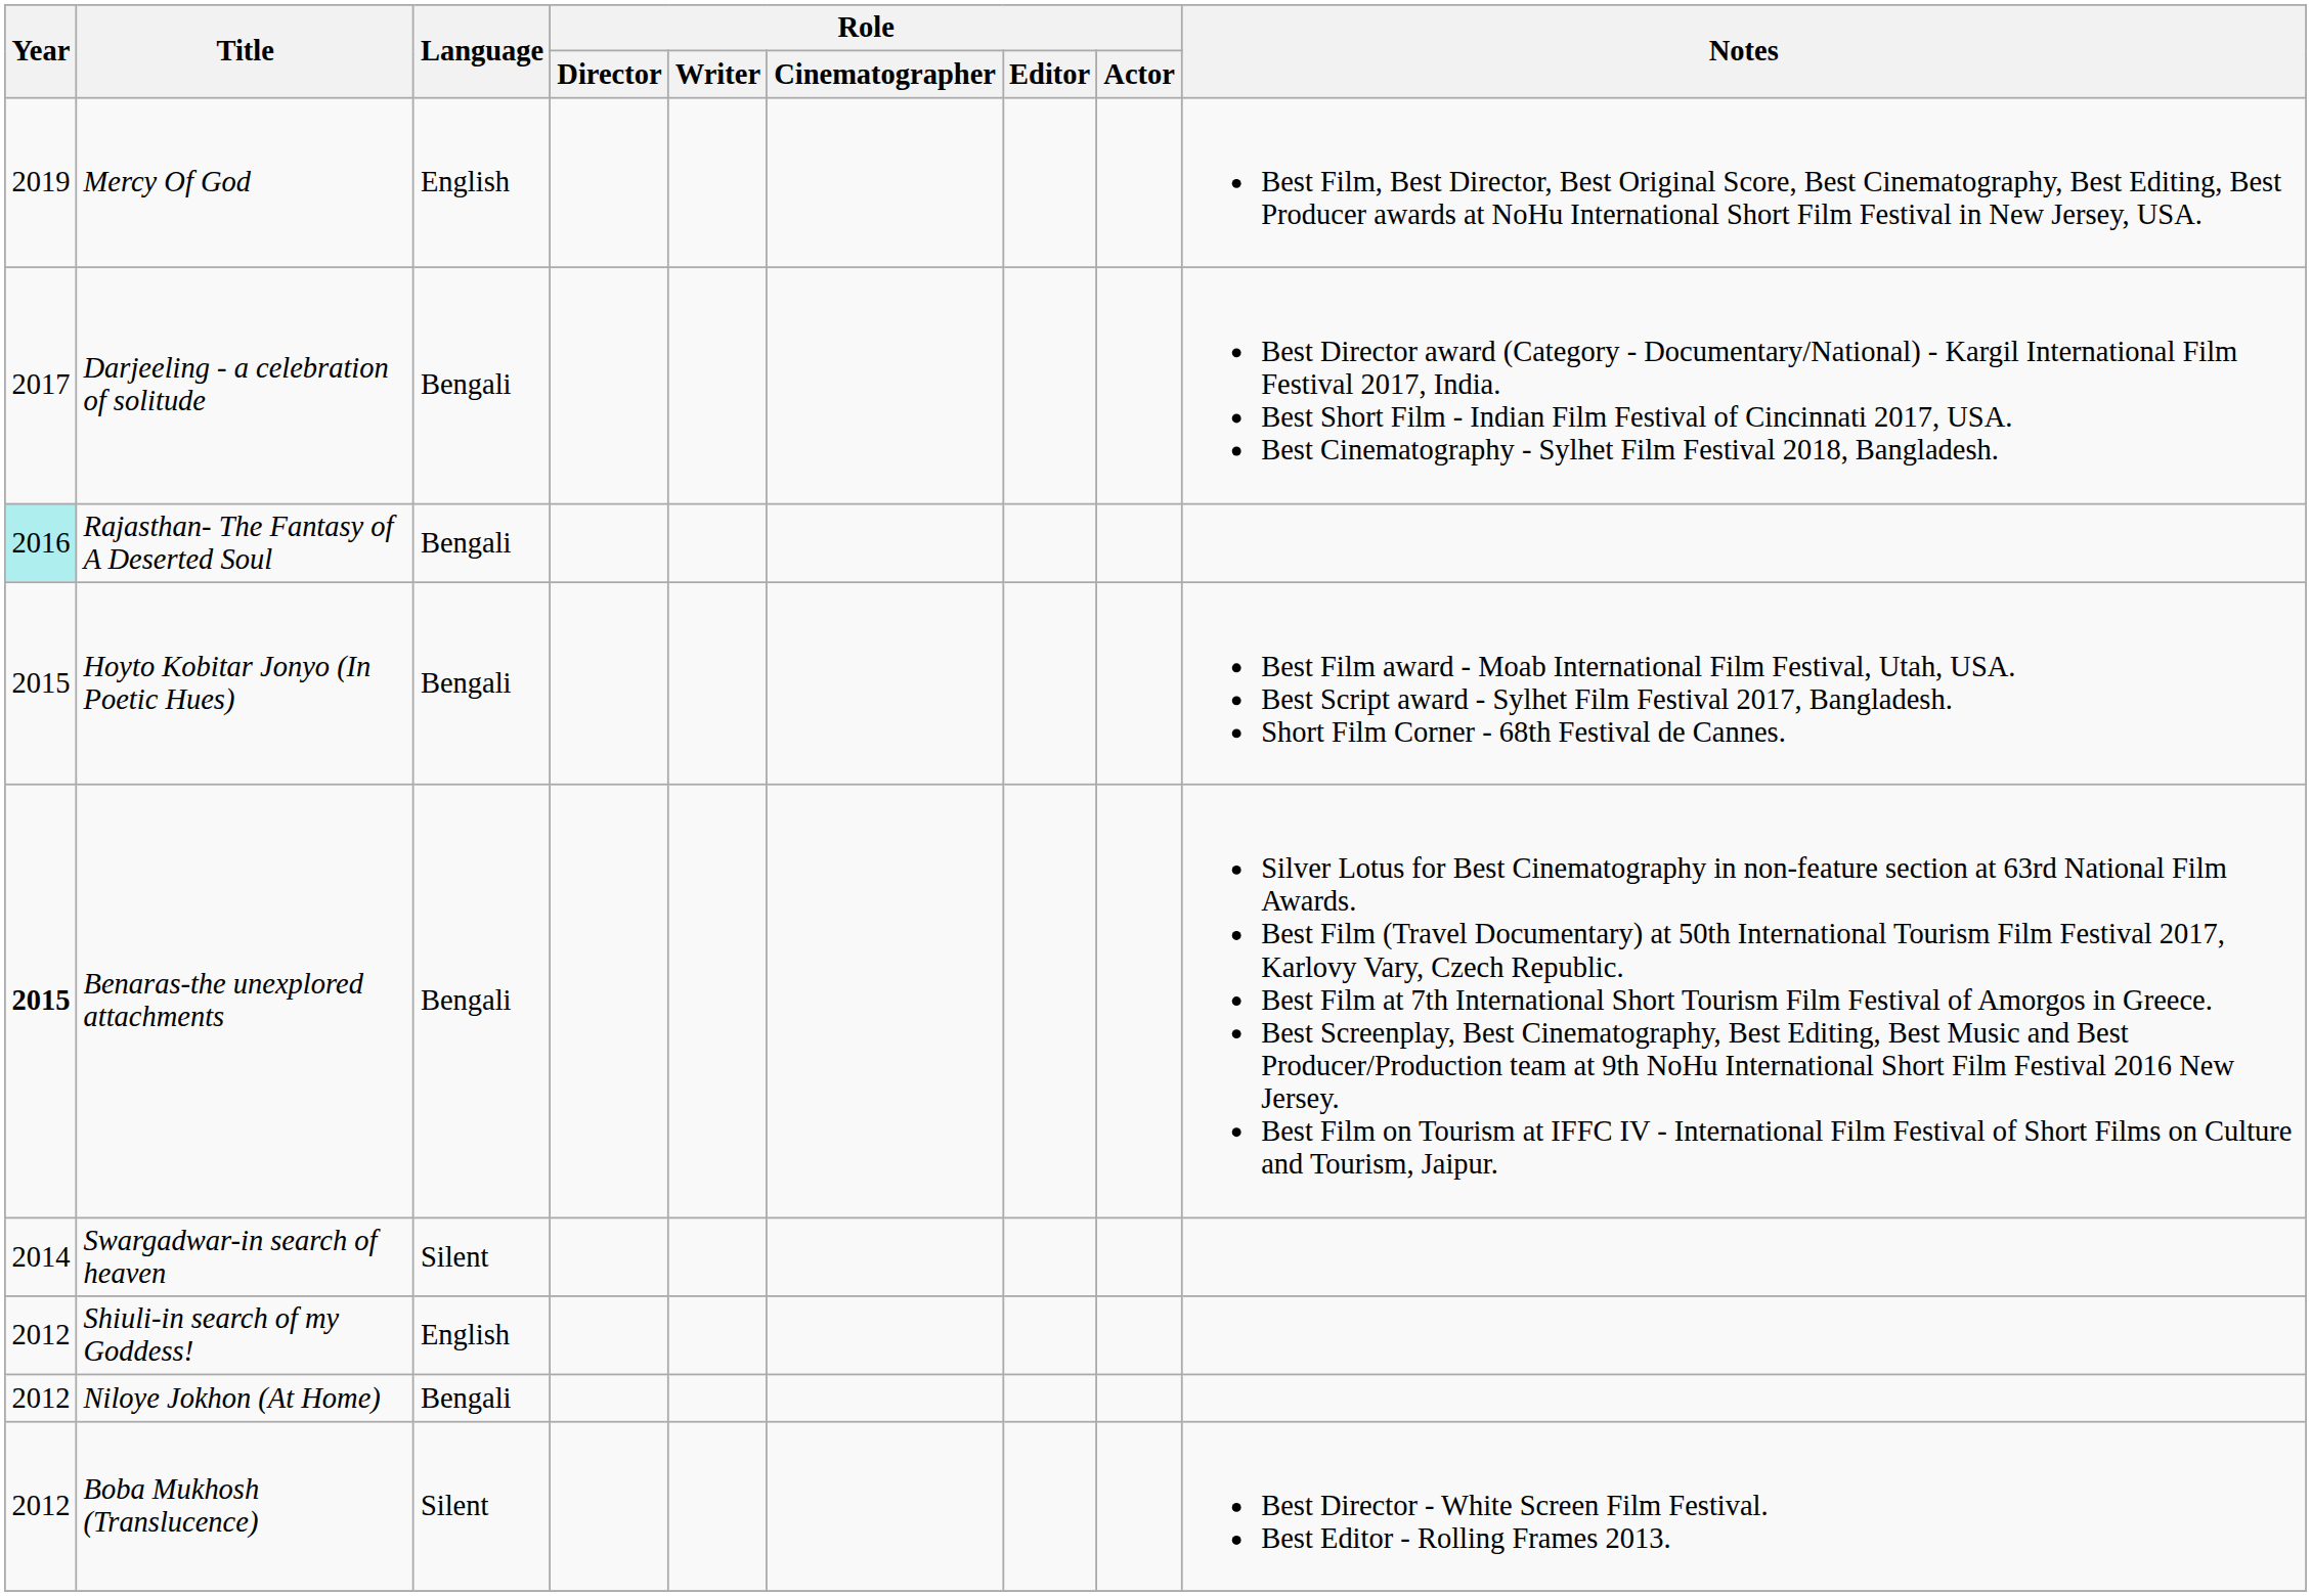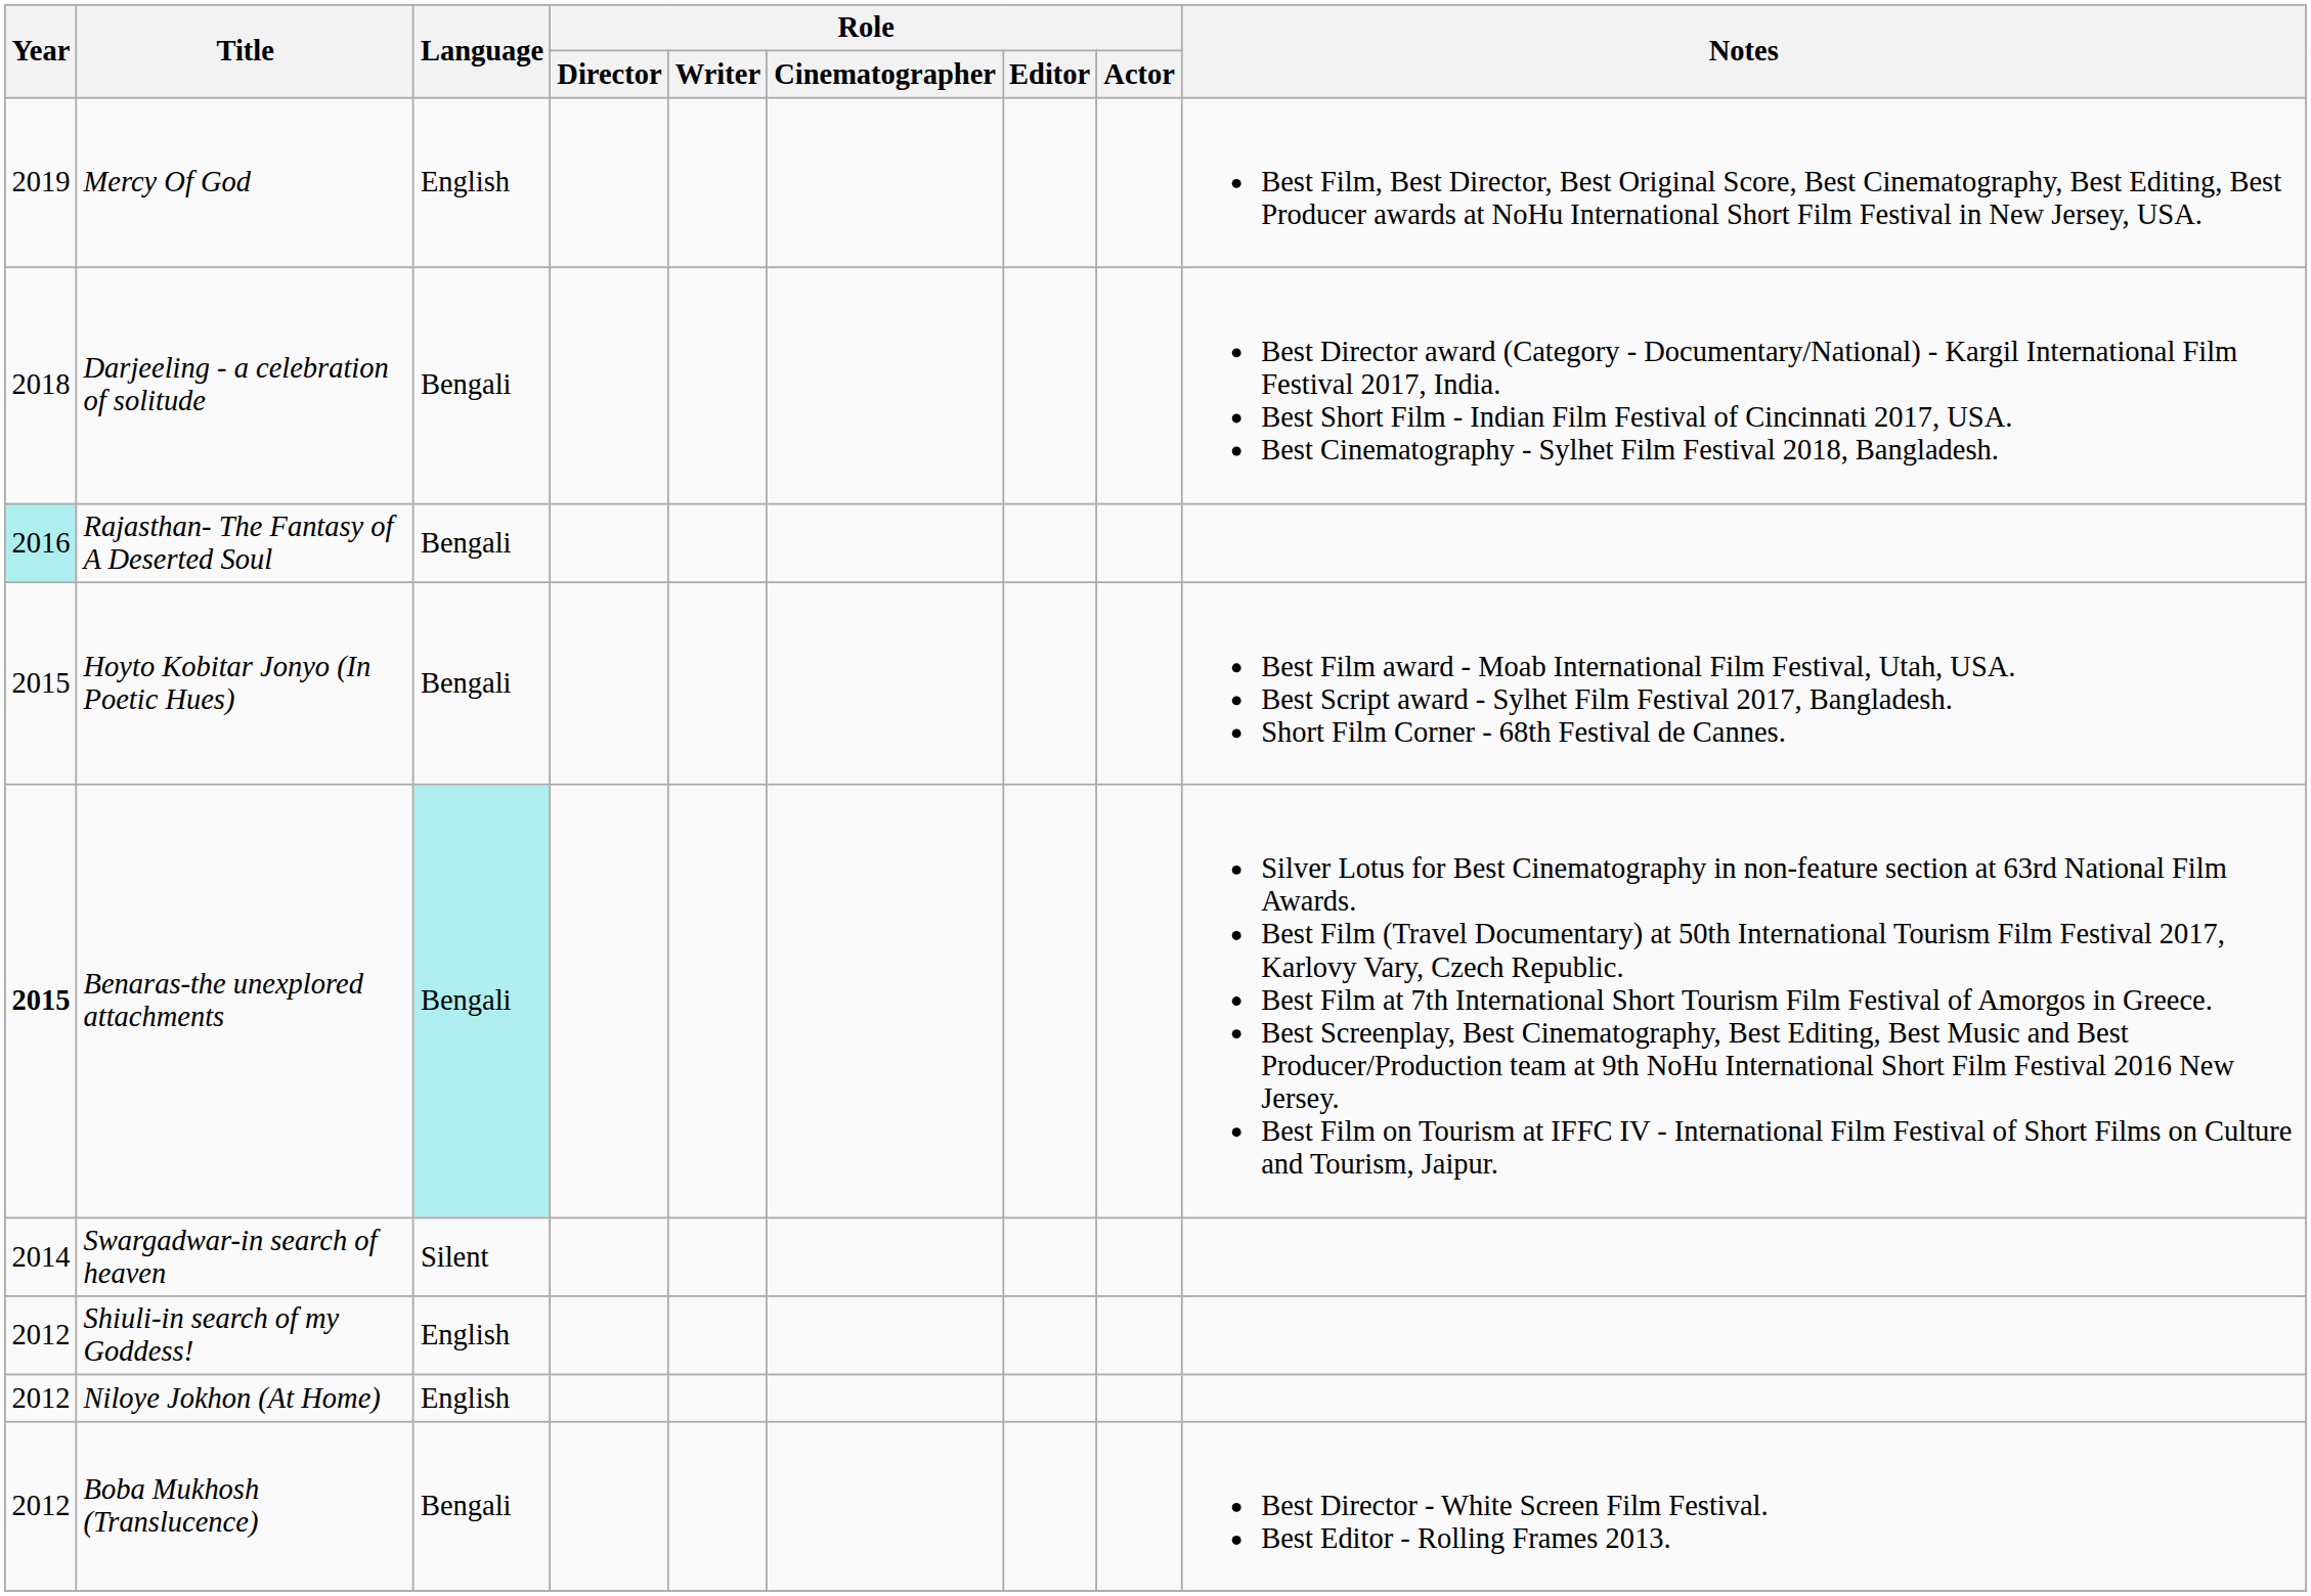Darjeeling - a celebration of solitude | Year: 2017 -> 2018
Benaras-the unexplored attachments | Language: no background -> paleturquoise background
Niloye Jokhon (At Home) | Language: Bengali -> English
Boba Mukhosh (Translucence) | Language: Silent -> Bengali
